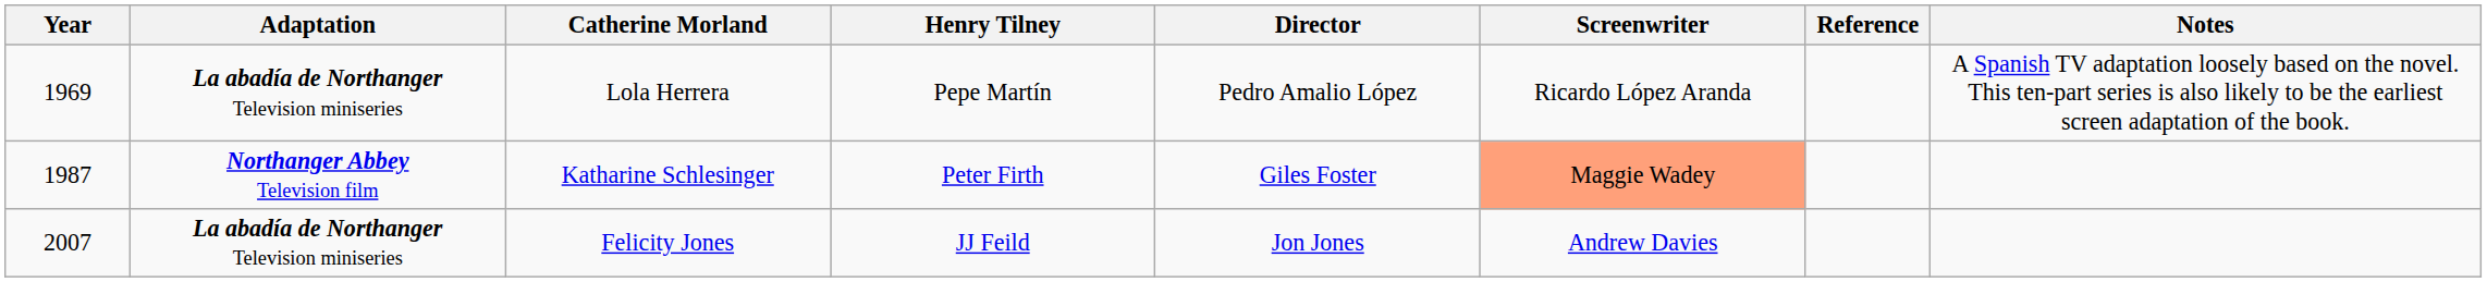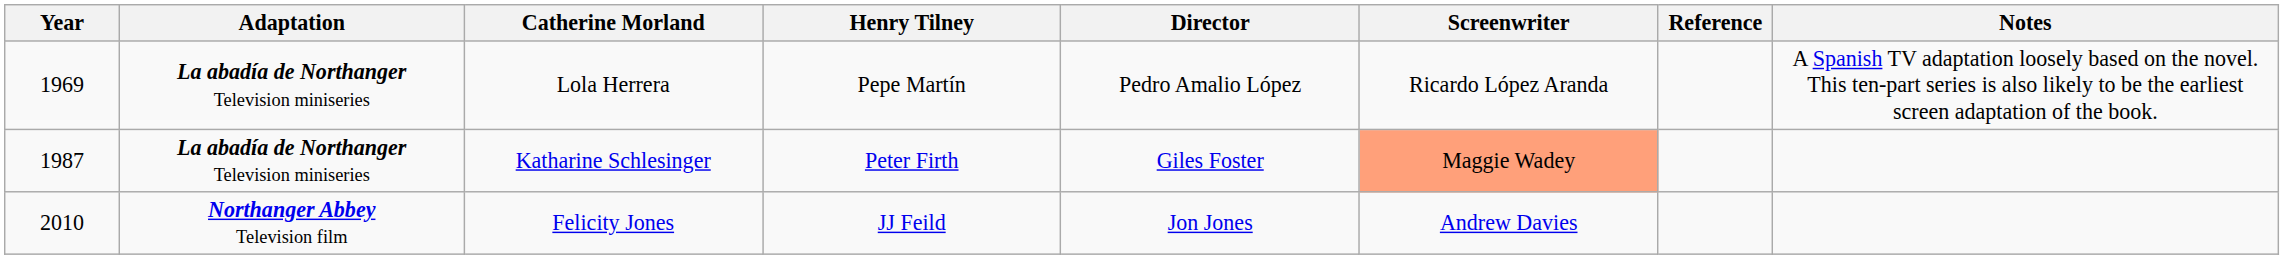Katharine Schlesinger | Adaptation: Northanger Abbey Television film -> La abadía de Northanger Television miniseries
Felicity Jones | Year: 2007 -> 2010
Felicity Jones | Adaptation: La abadía de Northanger Television miniseries -> Northanger Abbey Television film
